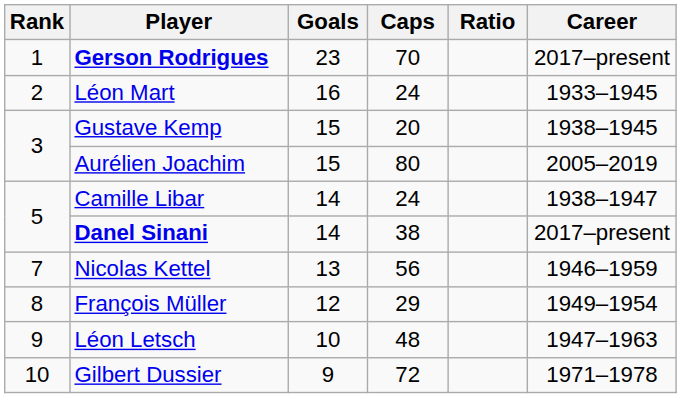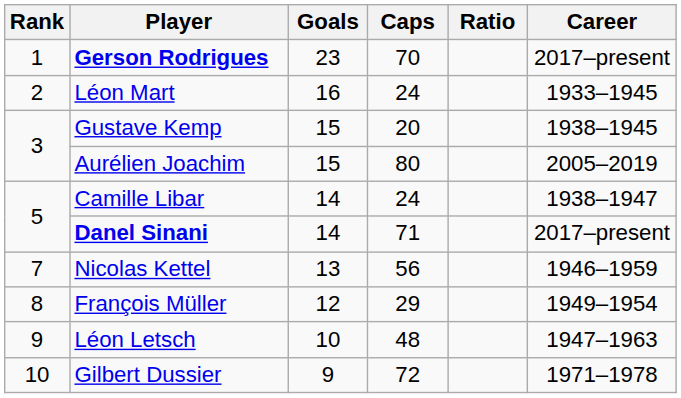Danel Sinani | Caps: 38 -> 71
